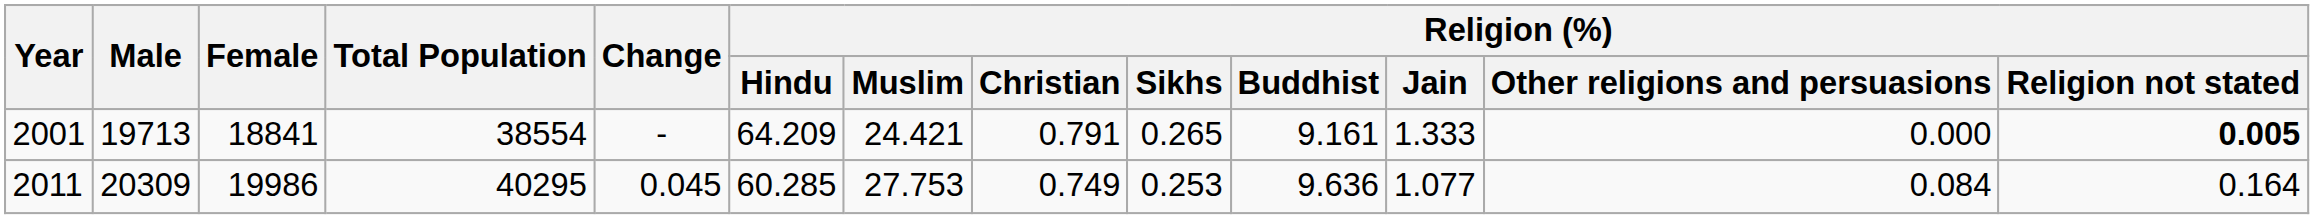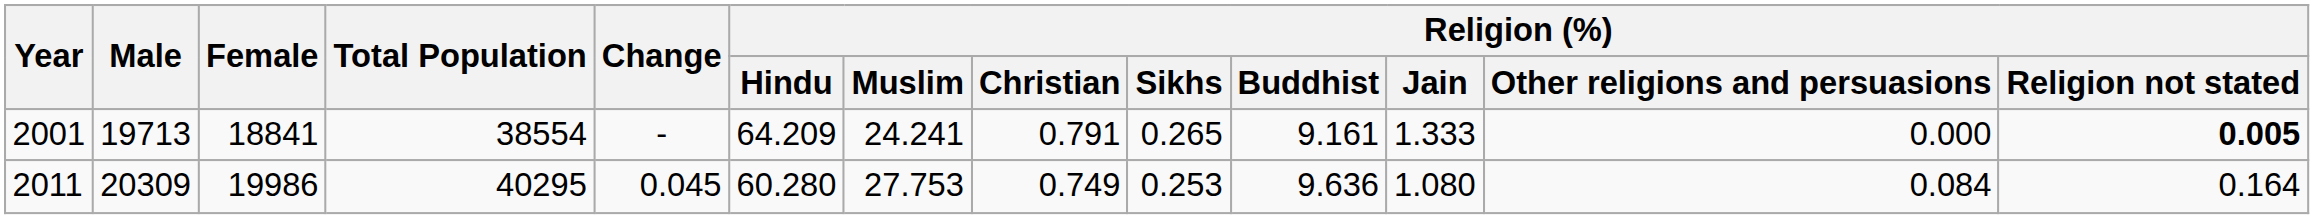2001 | Religion (%) / Muslim: 24.421 -> 24.241
2011 | Religion (%) / Hindu: 60.285 -> 60.280
2011 | Religion (%) / Jain: 1.077 -> 1.080
